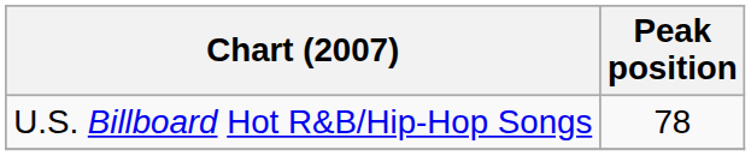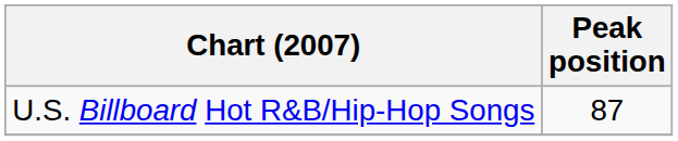U.S. Billboard Hot R&B/Hip-Hop Songs | Peak position: 78 -> 87
